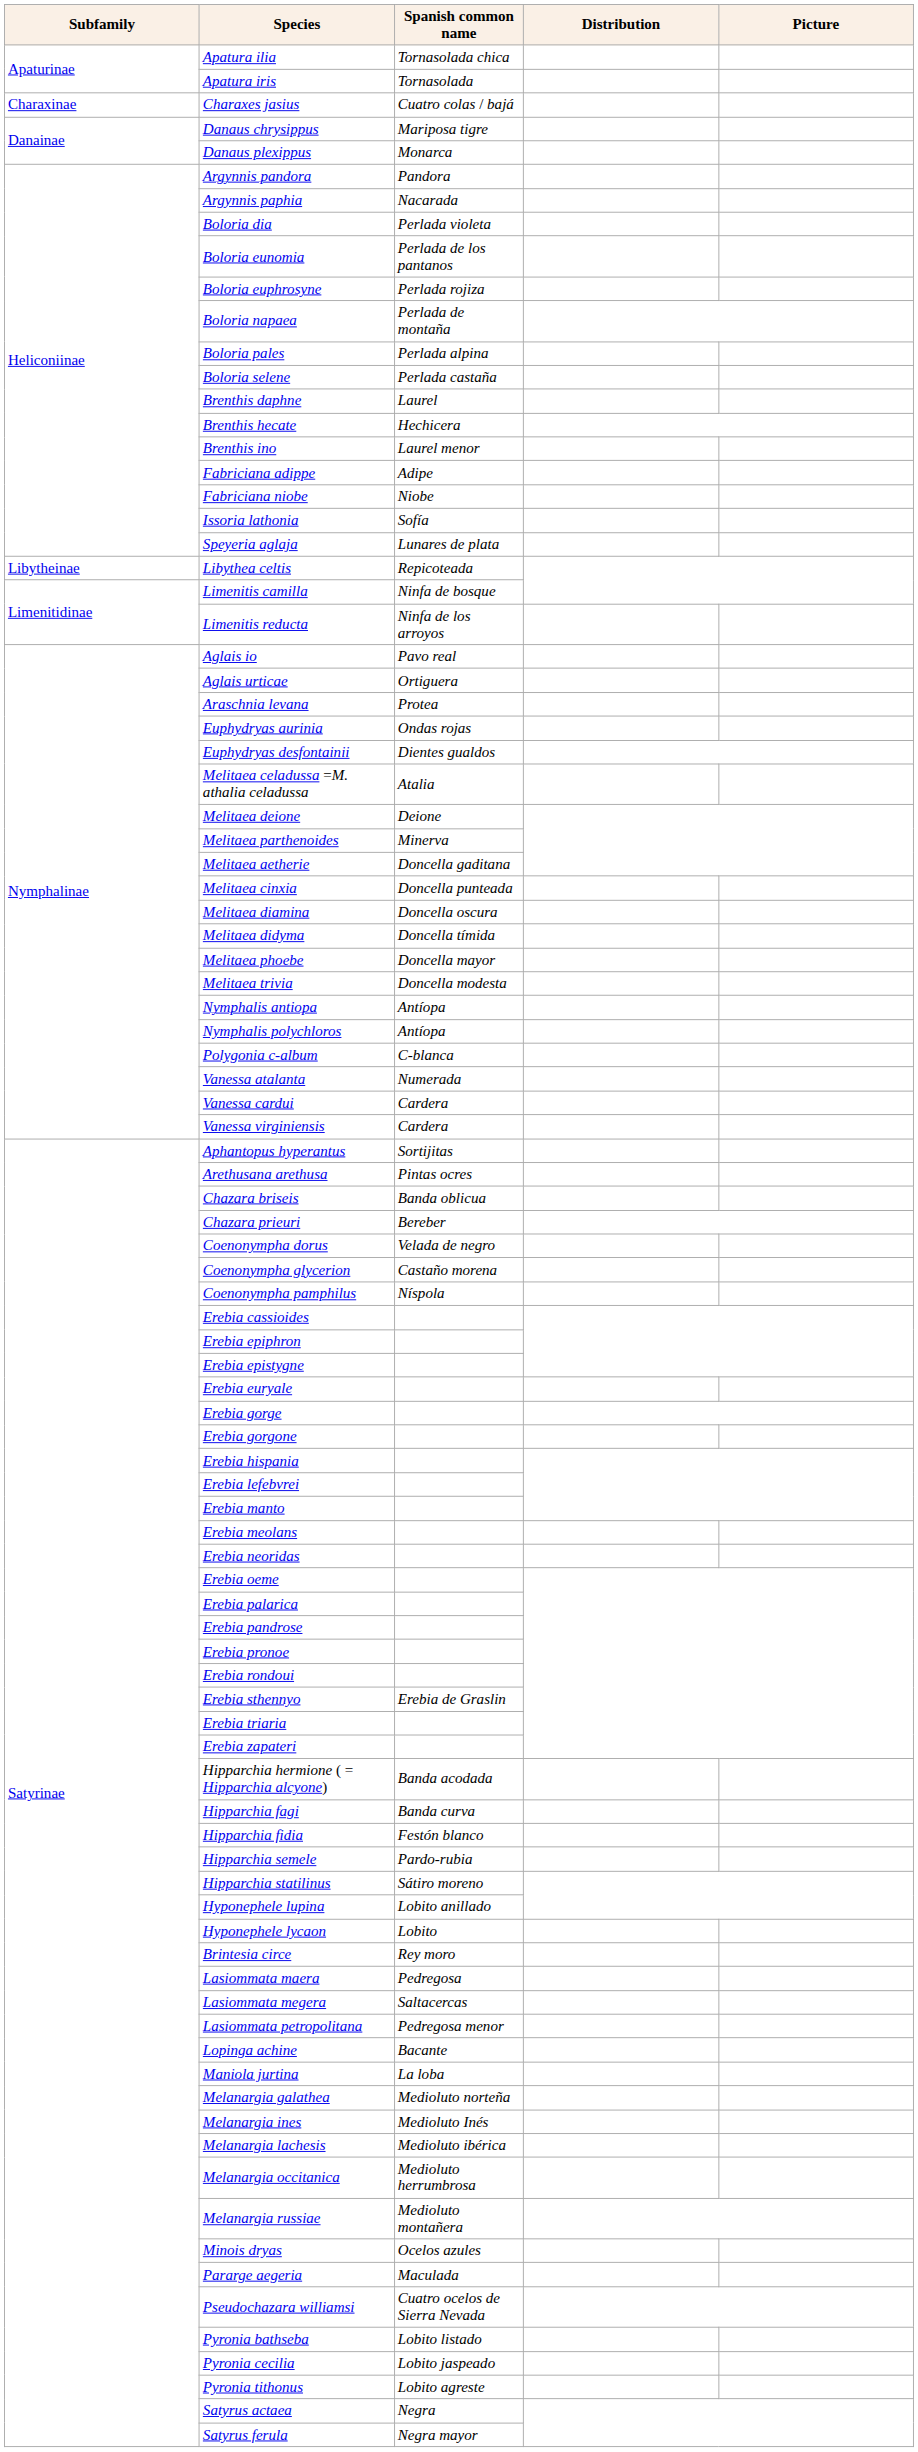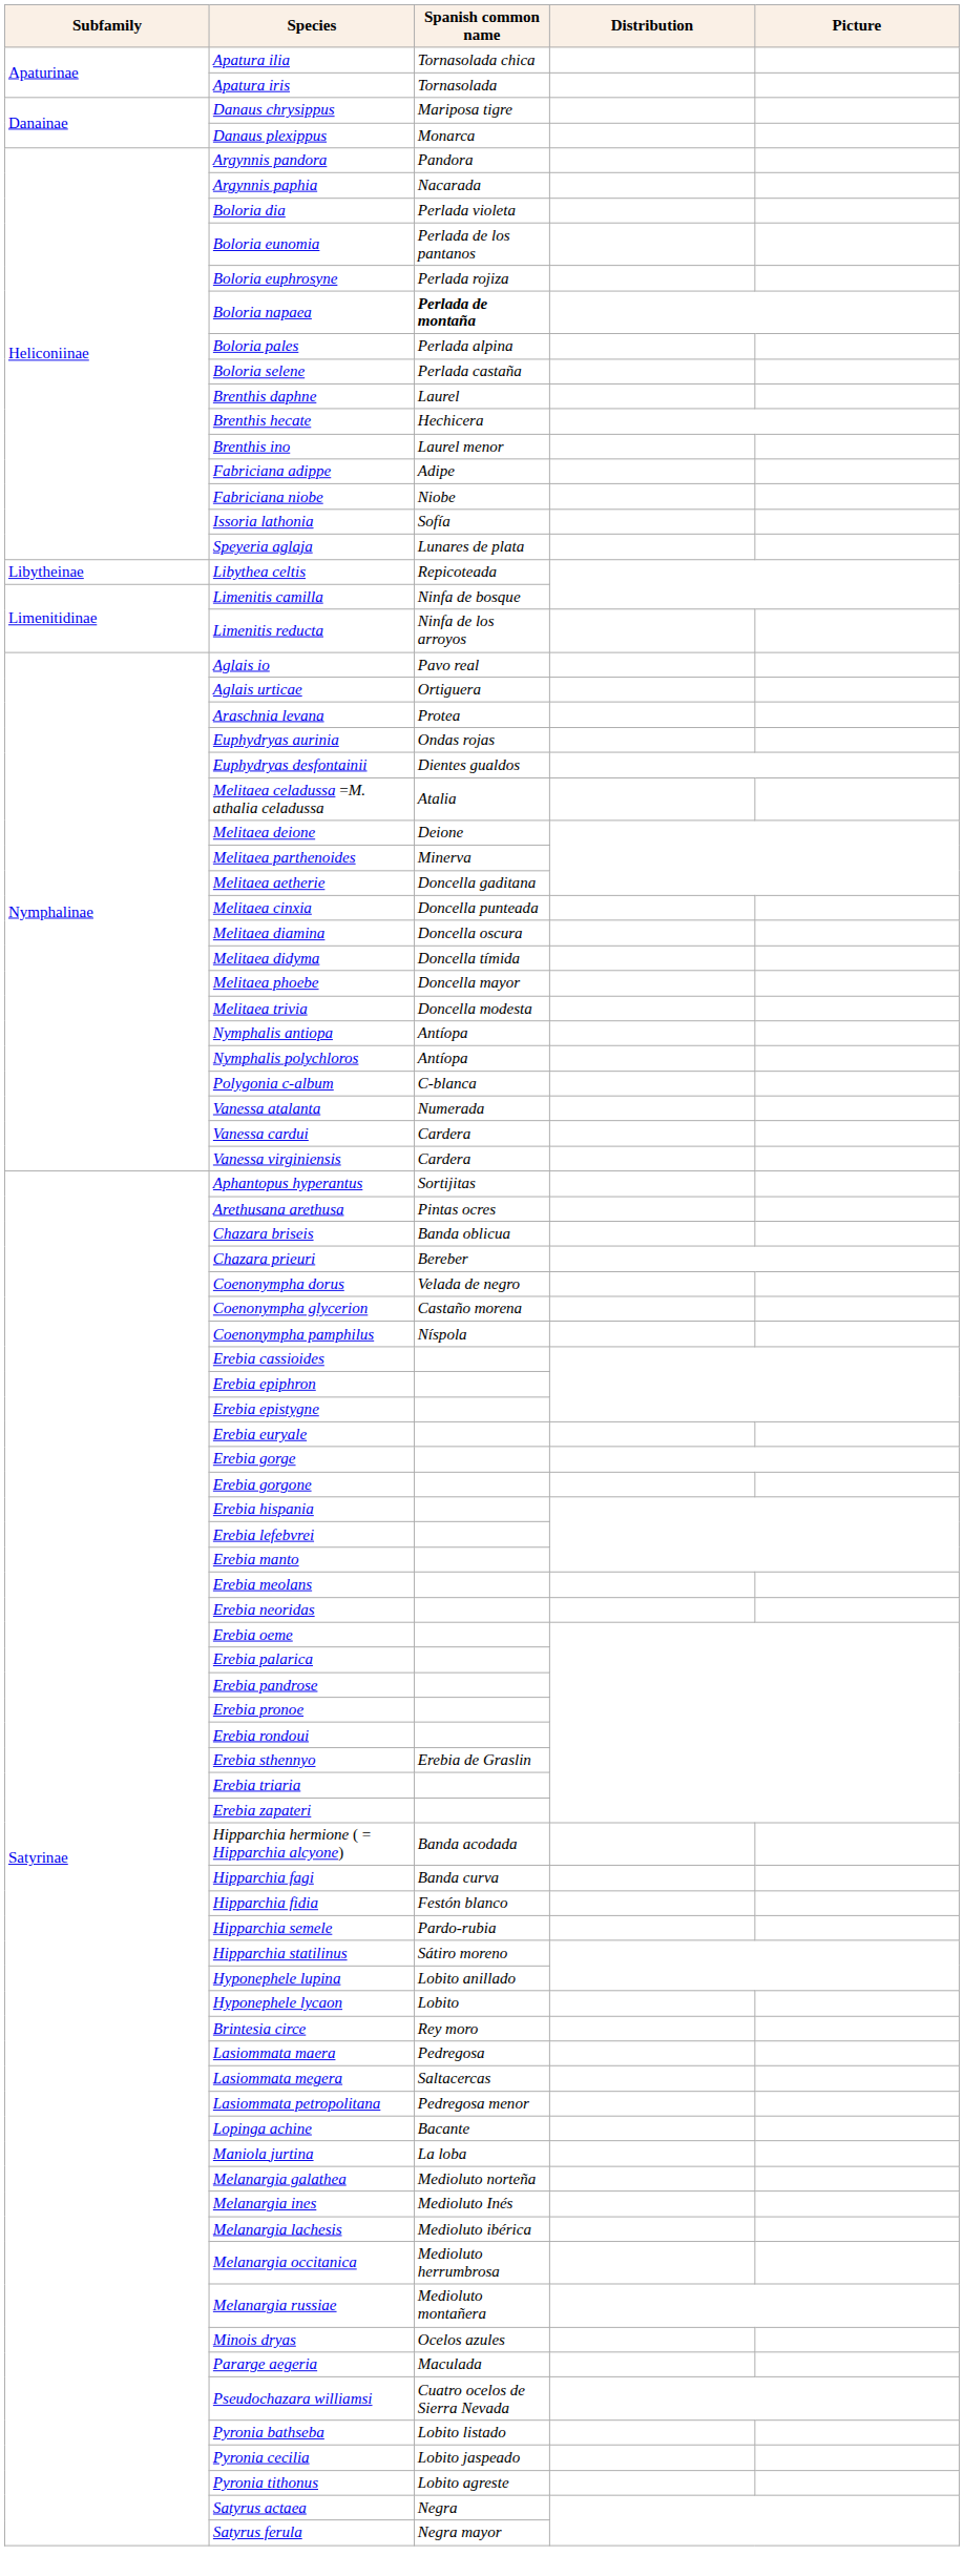- row: Charaxinae | Charaxes jasius | Cuatro colas / bajá
Boloria napaea | Spanish common name: normal -> bold
